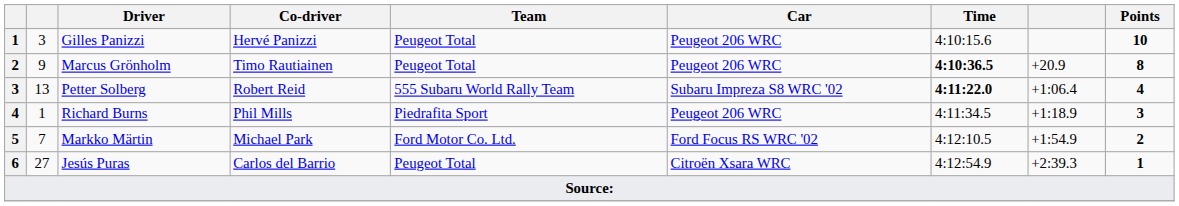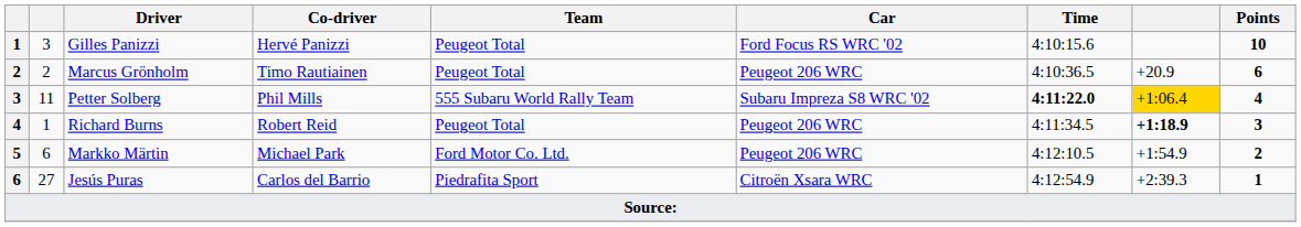Gilles Panizzi | Car: Peugeot 206 WRC -> Ford Focus RS WRC '02
Marcus Grönholm | column 2: 9 -> 2
Marcus Grönholm | Time: bold -> normal
Marcus Grönholm | Points: 8 -> 6
Petter Solberg | column 2: 13 -> 11
Petter Solberg | Co-driver: Robert Reid -> Phil Mills
Petter Solberg | column 8: no background -> gold background
Richard Burns | Co-driver: Phil Mills -> Robert Reid
Richard Burns | Team: Piedrafita Sport -> Peugeot Total
Richard Burns | column 8: normal -> bold
Markko Märtin | column 2: 7 -> 6
Markko Märtin | Car: Ford Focus RS WRC '02 -> Peugeot 206 WRC
Jesús Puras | Team: Peugeot Total -> Piedrafita Sport
